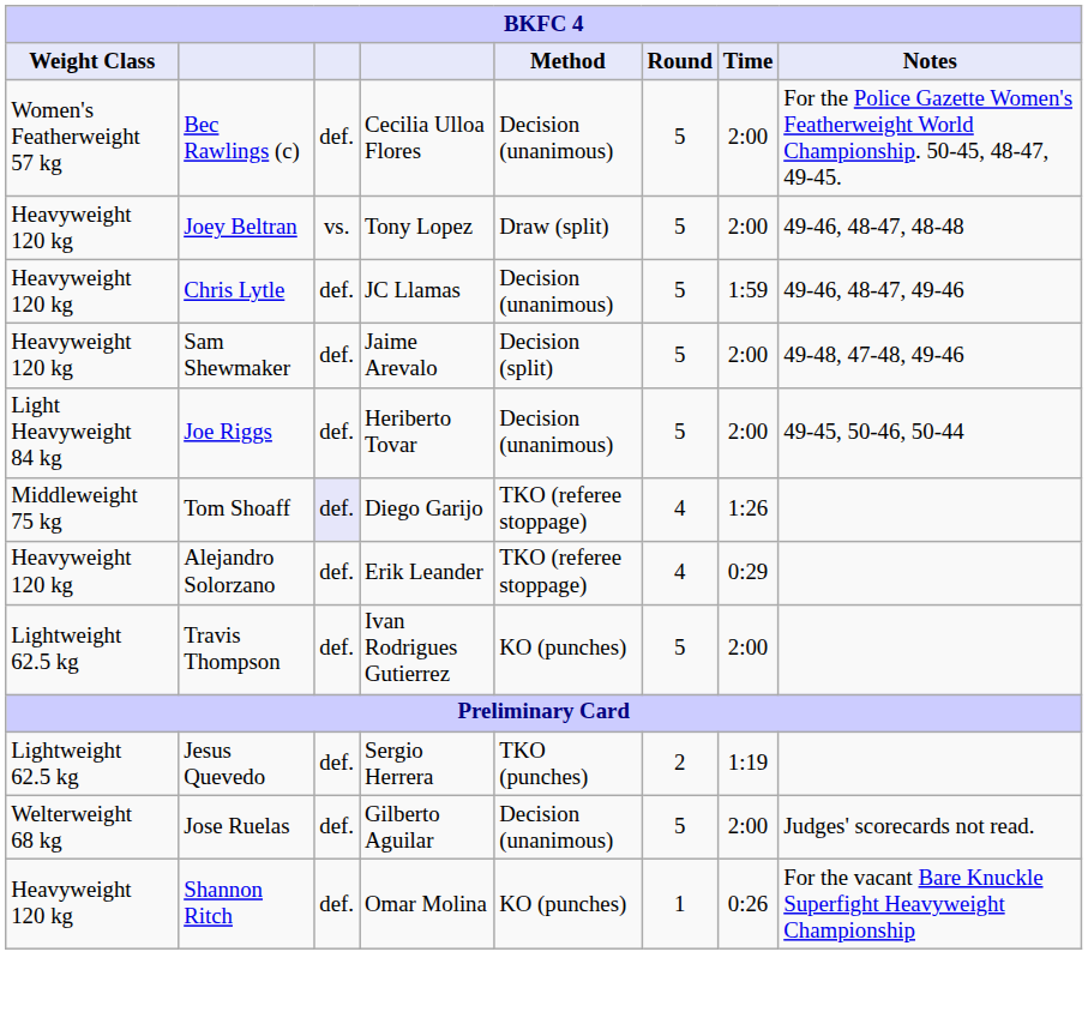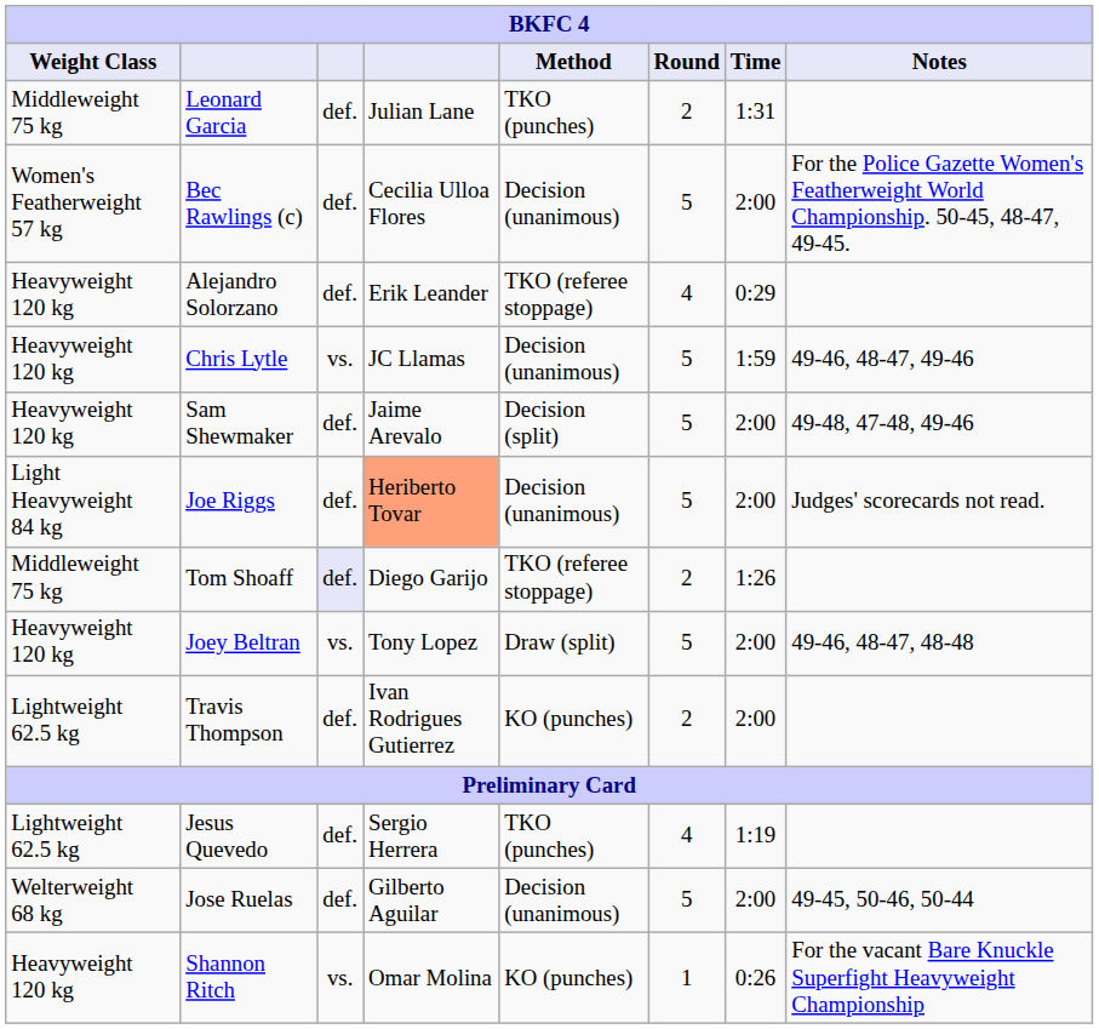+ row: Middleweight 75 kg | Leonard Garcia | def. | Julian Lane | TKO (punches) | 2 | 1:31
rows swapped: Joey Beltran <-> Alejandro Solorzano
Chris Lytle | column 3: def. -> vs.
Joe Riggs | column 4: no background -> lightsalmon background
Joe Riggs | Notes: 49-45, 50-46, 50-44 -> Judges' scorecards not read.
Tom Shoaff | Round: 4 -> 2
Travis Thompson | Round: 5 -> 2
Jesus Quevedo | Round: 2 -> 4
Jose Ruelas | Notes: Judges' scorecards not read. -> 49-45, 50-46, 50-44
Shannon Ritch | column 3: def. -> vs.
